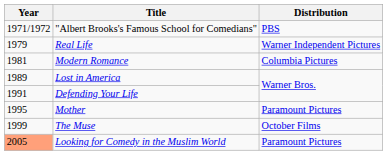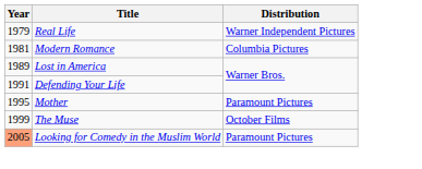- row: 1971/1972 | "Albert Brooks's Famous School for Comedians" | PBS
